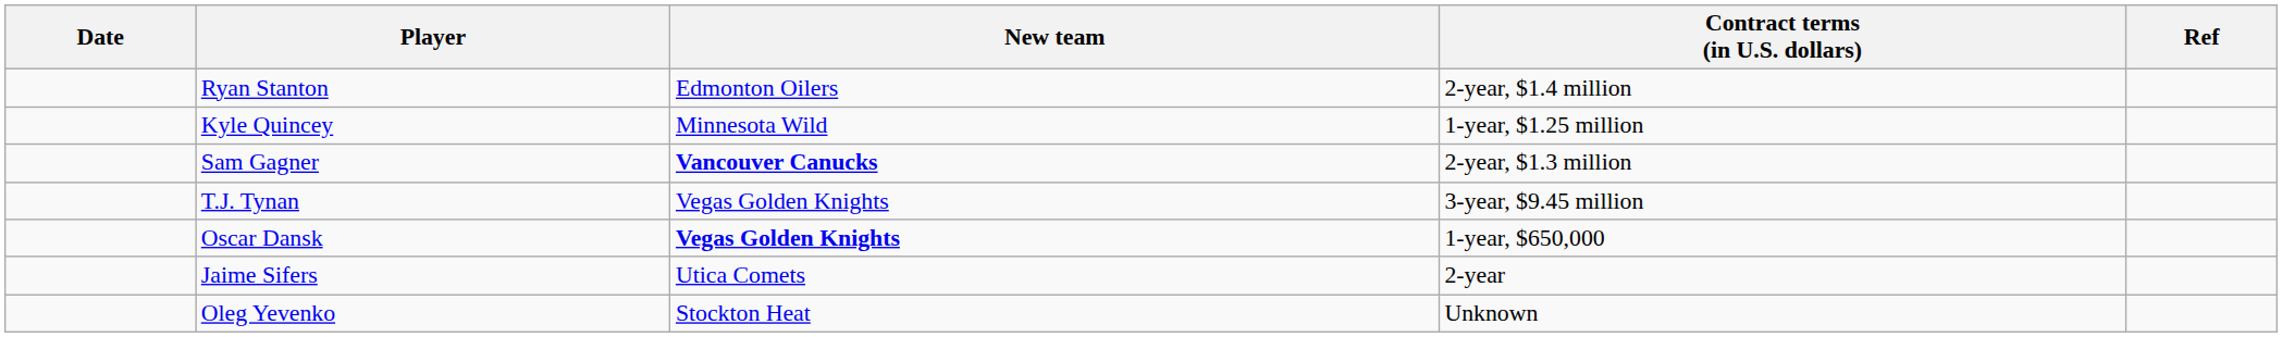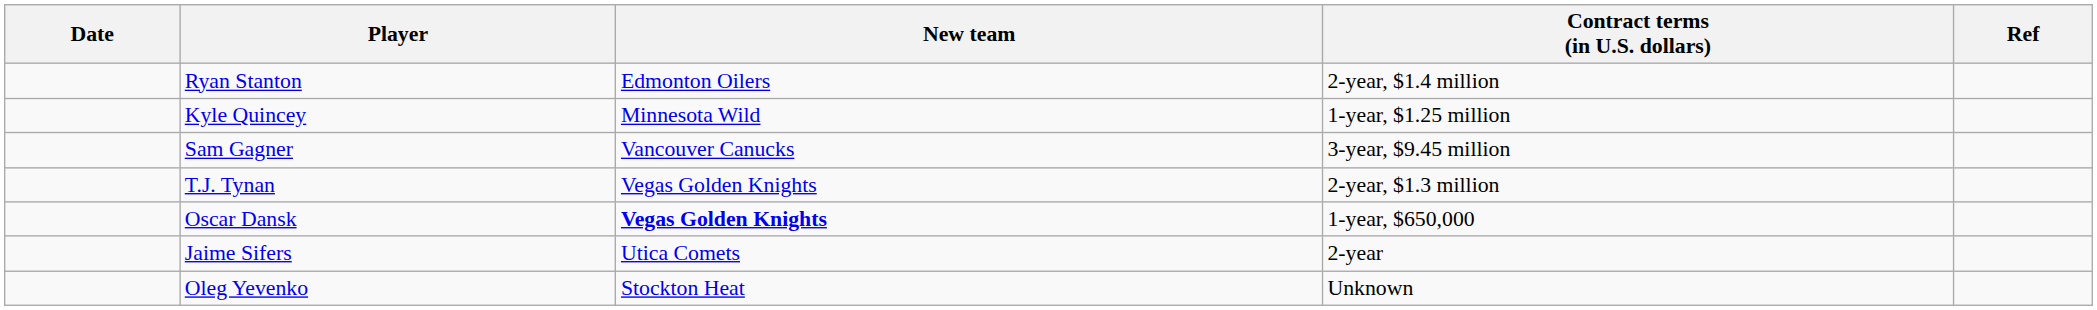Sam Gagner | New team: bold -> normal
Sam Gagner | Contract terms (in U.S. dollars): 2-year, $1.3 million -> 3-year, $9.45 million
T.J. Tynan | Contract terms (in U.S. dollars): 3-year, $9.45 million -> 2-year, $1.3 million
